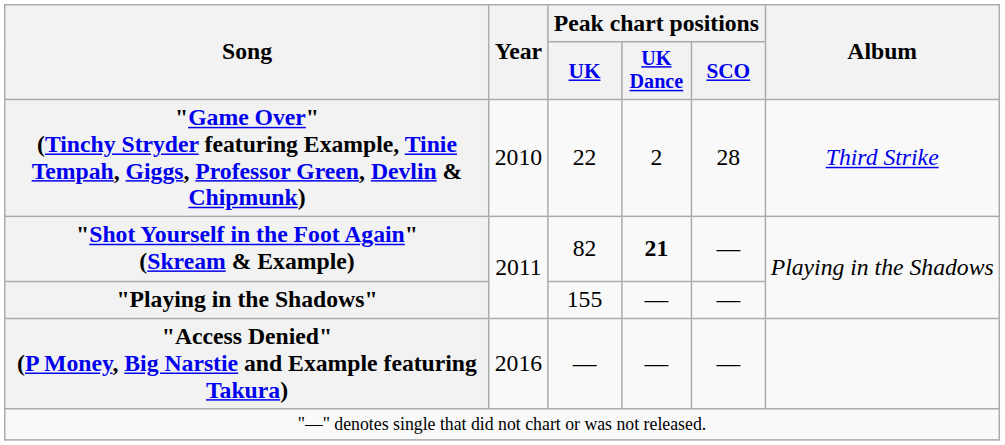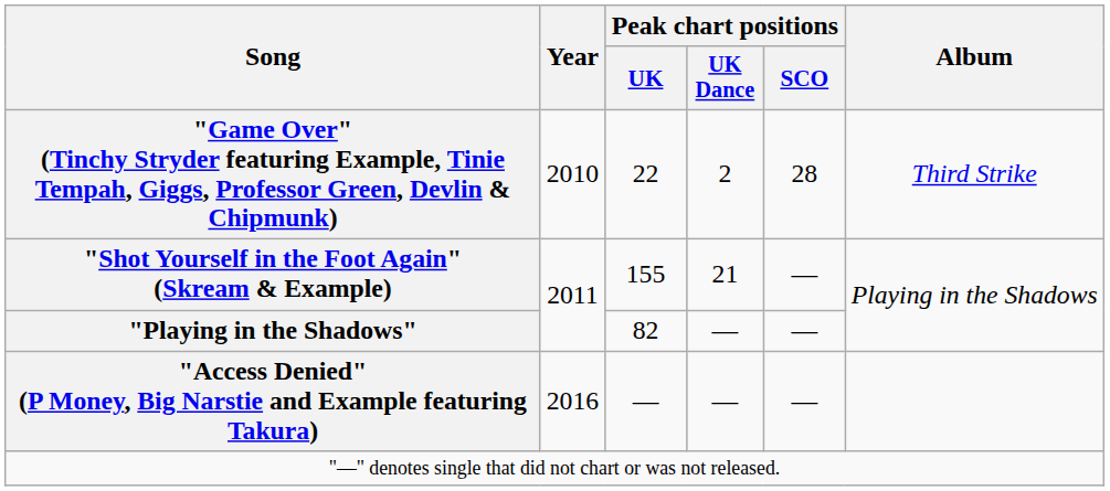"Shot Yourself in the Foot Again" (Skream & Example) | Peak chart positions / UK: 82 -> 155
"Shot Yourself in the Foot Again" (Skream & Example) | Peak chart positions / UK Dance: bold -> normal
"Playing in the Shadows" | Peak chart positions / UK: 155 -> 82
